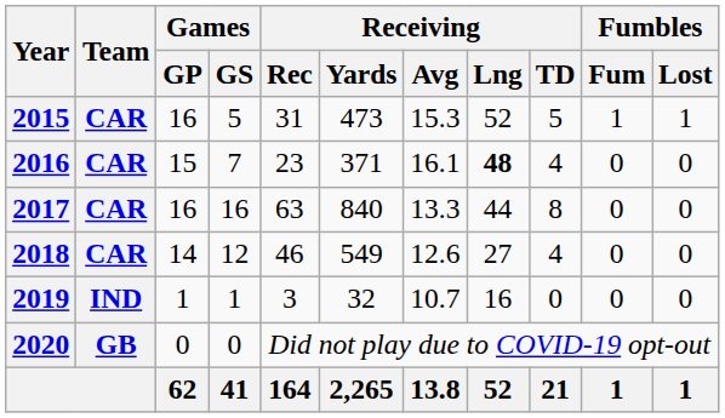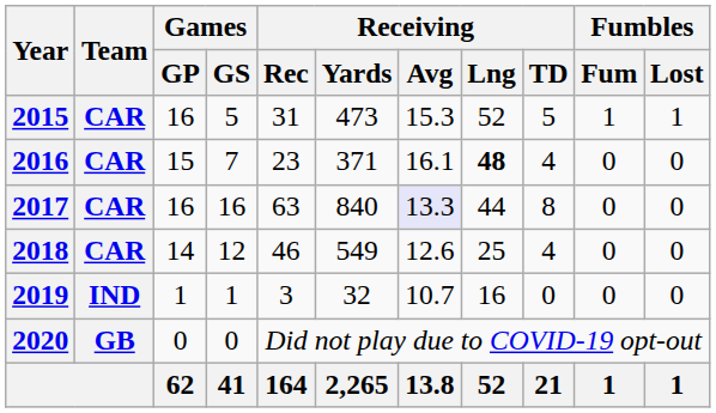2017 | Receiving / Avg: no background -> lavender background
2018 | Receiving / Lng: 27 -> 25
